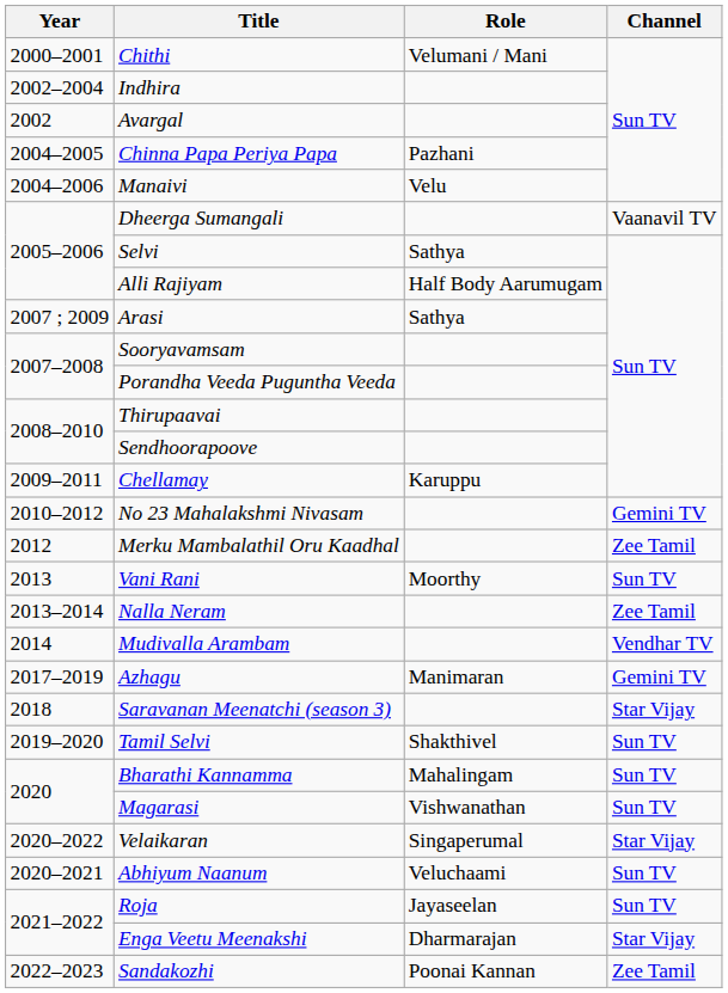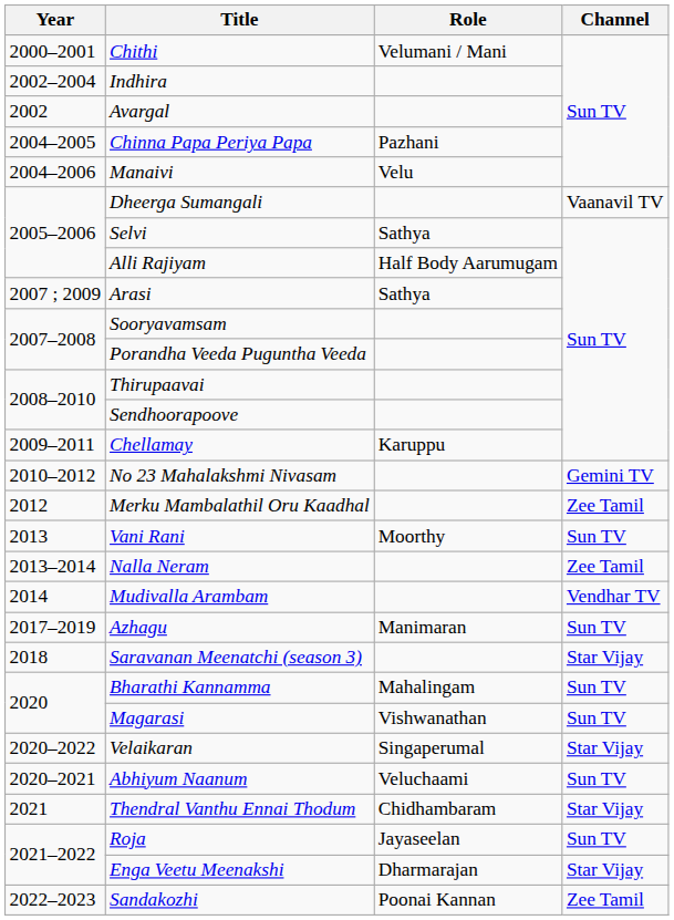Azhagu | Channel: Gemini TV -> Sun TV
- row: 2019–2020 | Tamil Selvi | Shakthivel | Sun TV
+ row: 2021 | Thendral Vanthu Ennai Thodum | Chidhambaram | Star Vijay
